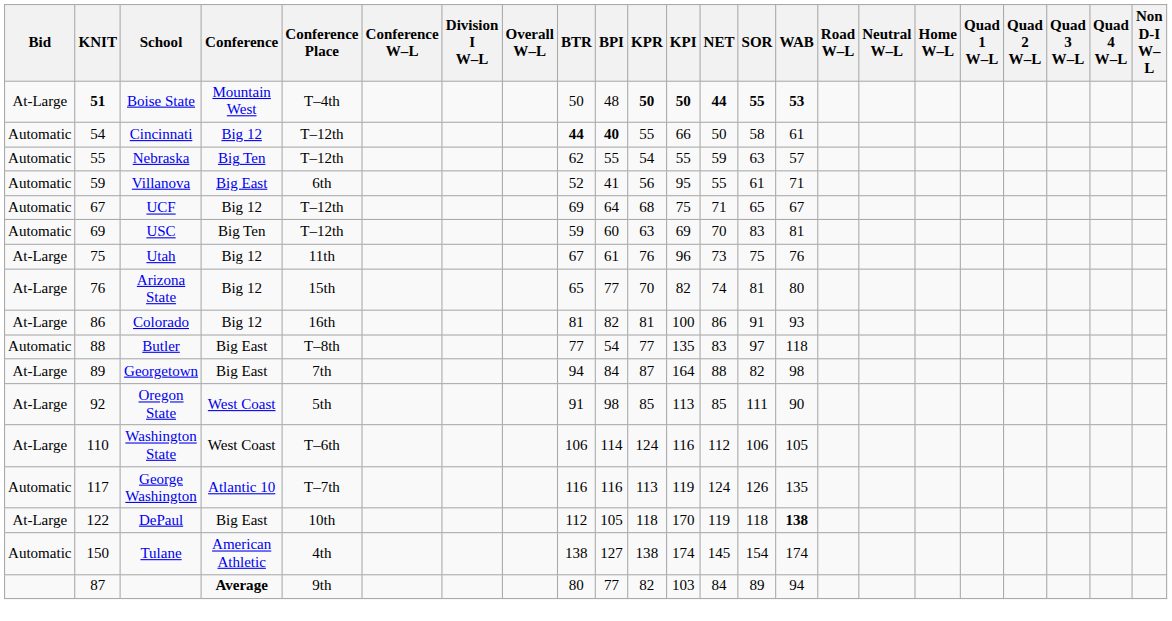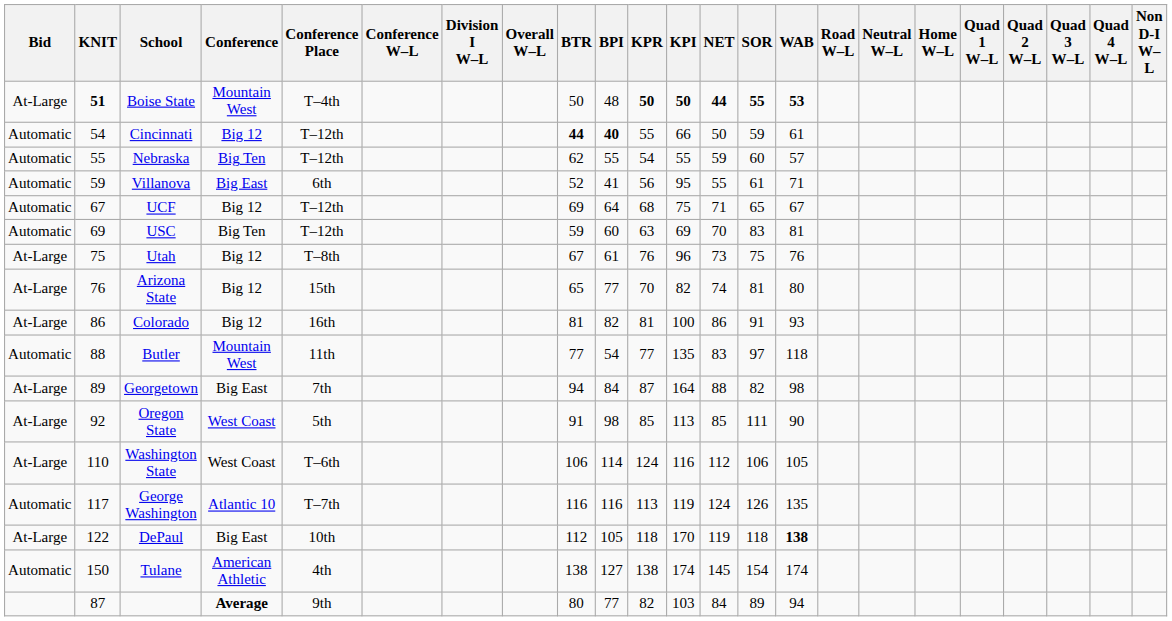Cincinnati | SOR: 58 -> 59
Nebraska | SOR: 63 -> 60
Utah | Conference Place: 11th -> T–8th
Butler | Conference: Big East -> Mountain West
Butler | Conference Place: T–8th -> 11th
